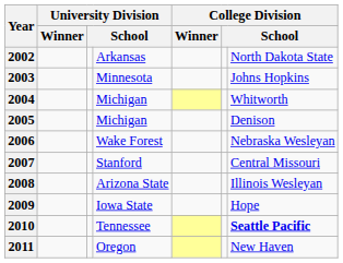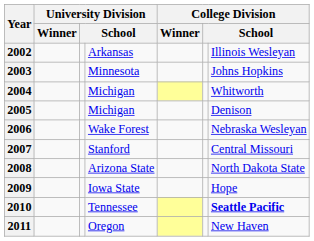2002 | column 7: North Dakota State -> Illinois Wesleyan
2008 | column 7: Illinois Wesleyan -> North Dakota State
